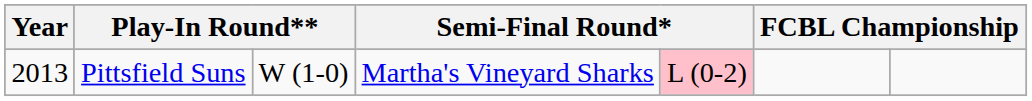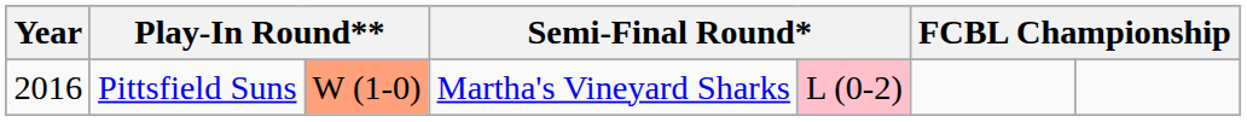Pittsfield Suns | Year: 2013 -> 2016
Pittsfield Suns | column 3: no background -> lightsalmon background
